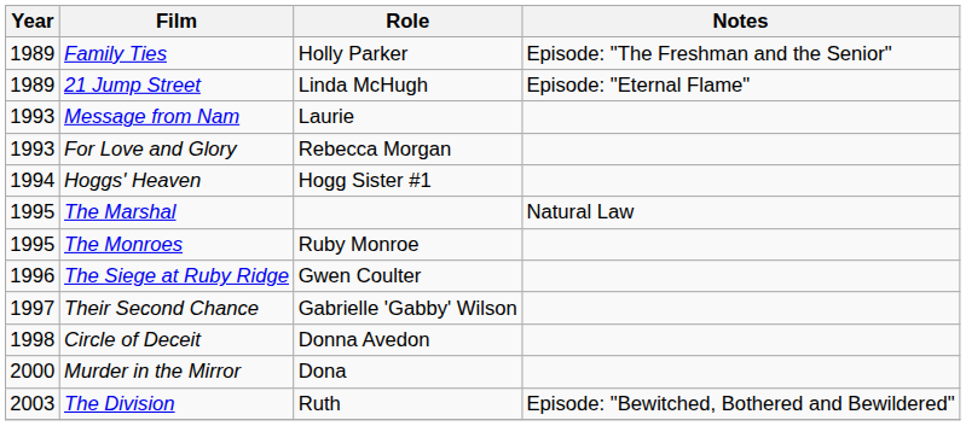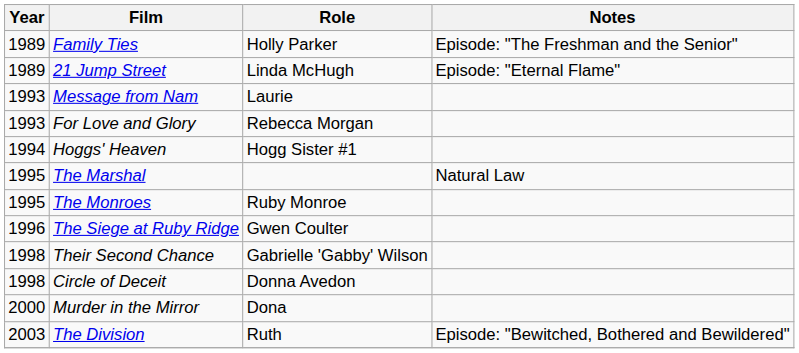Their Second Chance | Year: 1997 -> 1998
